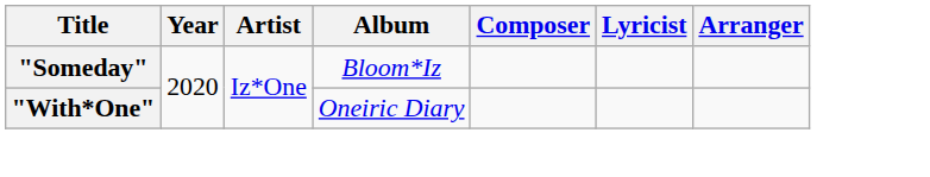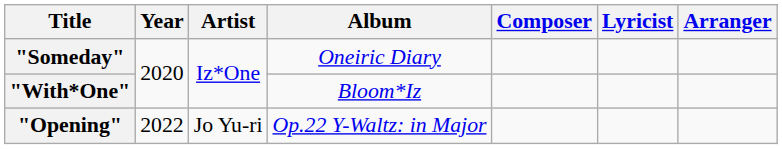"Someday" | Album: Bloom*Iz -> Oneiric Diary
"With*One" | Album: Oneiric Diary -> Bloom*Iz
+ row: "Opening" | 2022 | Jo Yu-ri | Op.22 Y-Waltz: in Major
